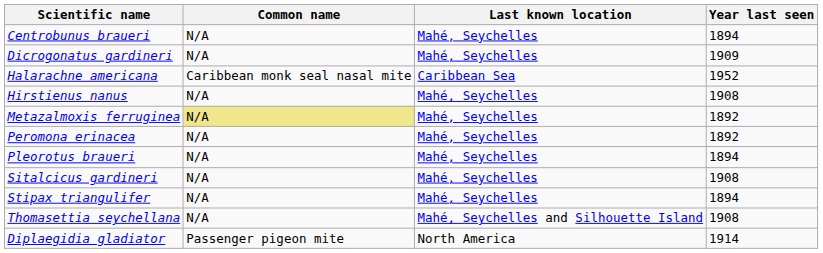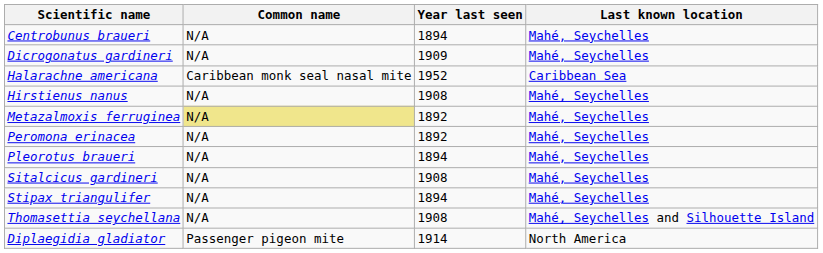columns swapped: Year last seen <-> Last known location
